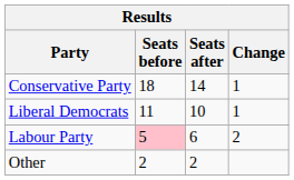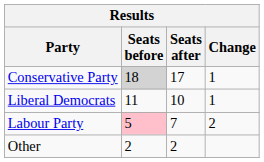Conservative Party | Seats before: no background -> lightgrey background
Conservative Party | Seats after: 14 -> 17
Labour Party | Seats after: 6 -> 7
